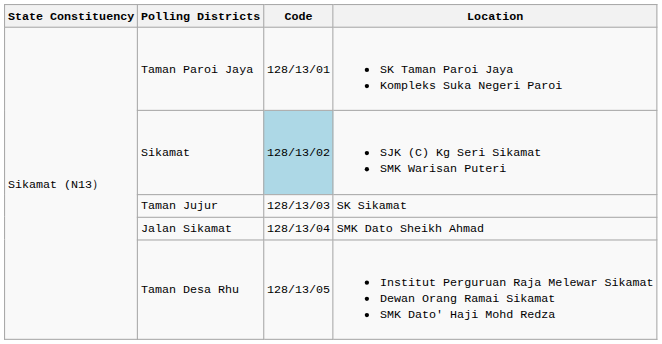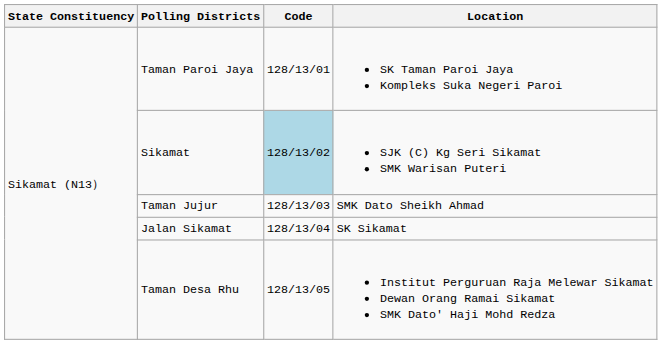Taman Jujur | Location: SK Sikamat -> SMK Dato Sheikh Ahmad
Jalan Sikamat | Location: SMK Dato Sheikh Ahmad -> SK Sikamat
